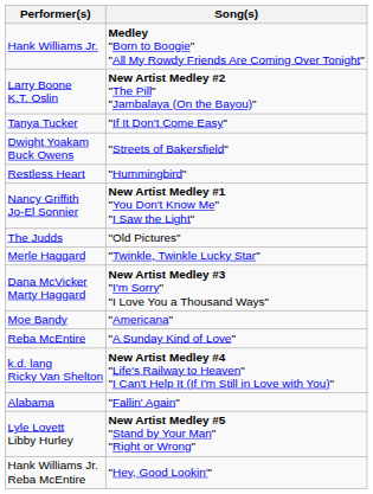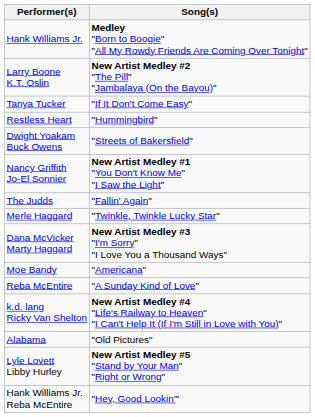rows swapped: Dwight Yoakam Buck Owens <-> Restless Heart
The Judds | Song(s): "Old Pictures" -> "Fallin' Again"
Alabama | Song(s): "Fallin' Again" -> "Old Pictures"
